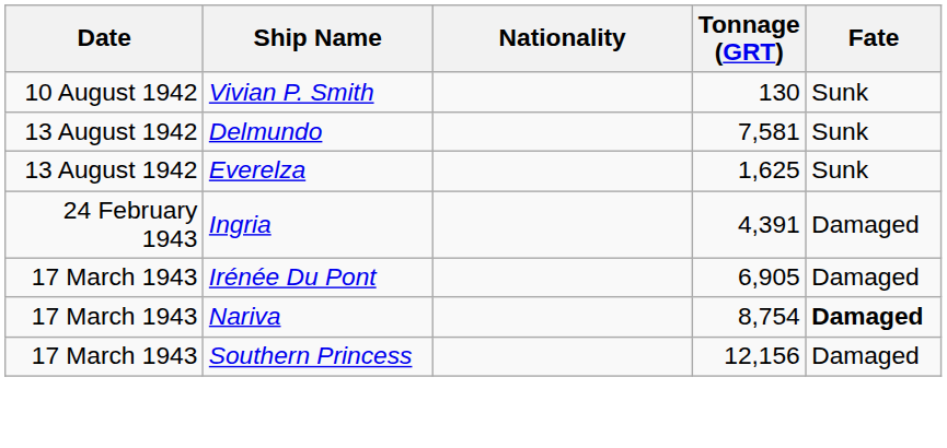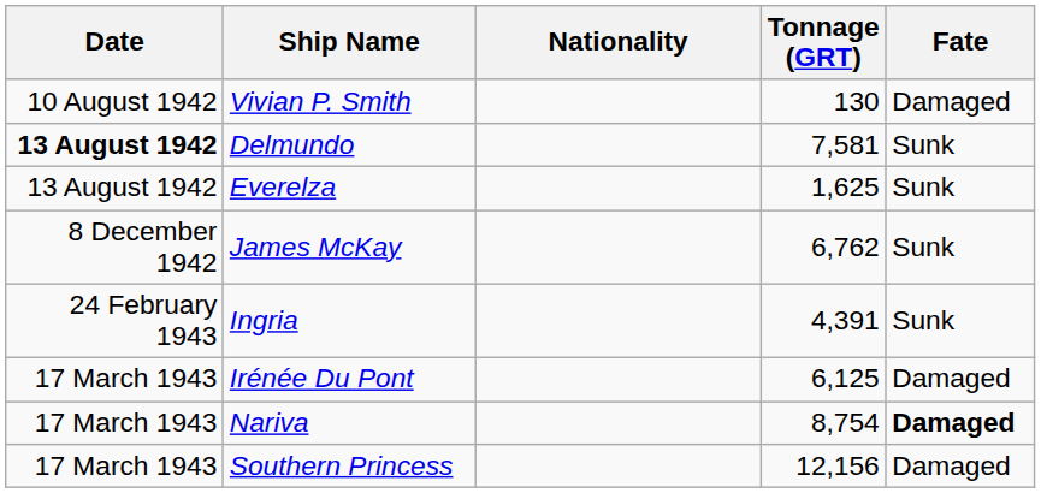Vivian P. Smith | Fate: Sunk -> Damaged
Delmundo | Date: normal -> bold
+ row: 8 December 1942 | James McKay | 6,762 | Sunk
Ingria | Fate: Damaged -> Sunk
Irénée Du Pont | Tonnage (GRT): 6,905 -> 6,125
